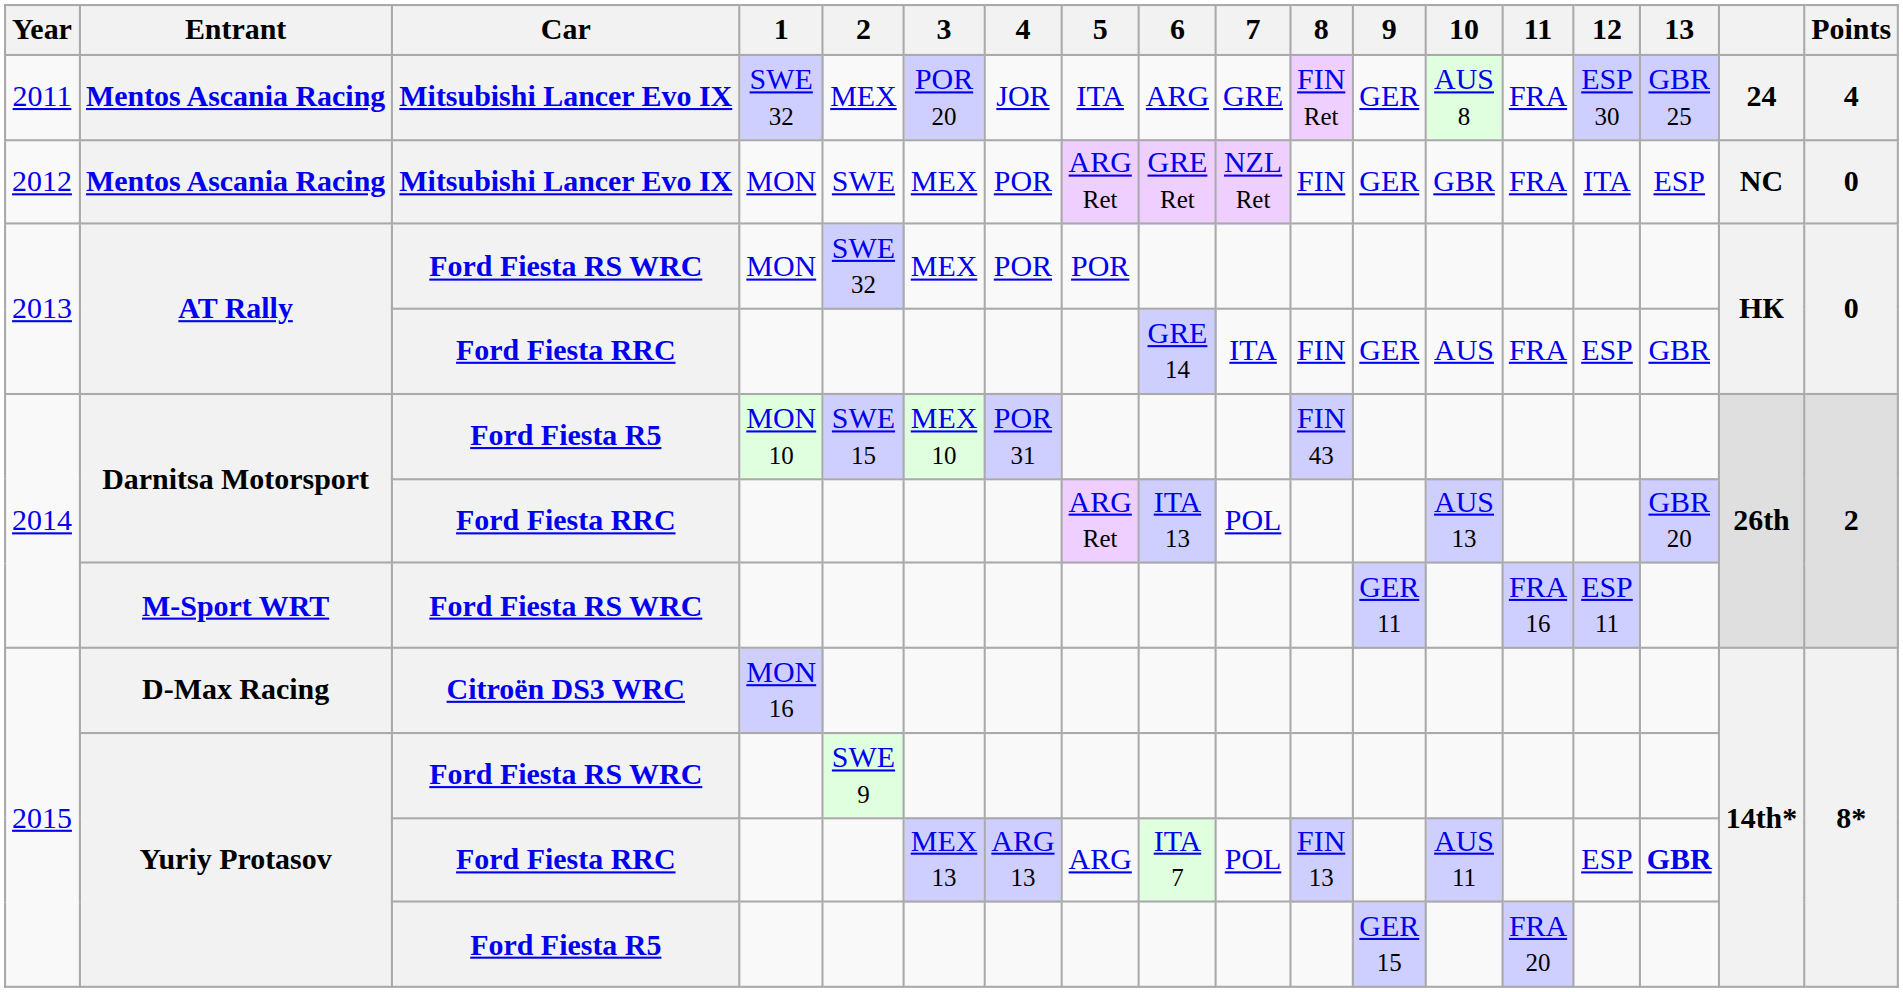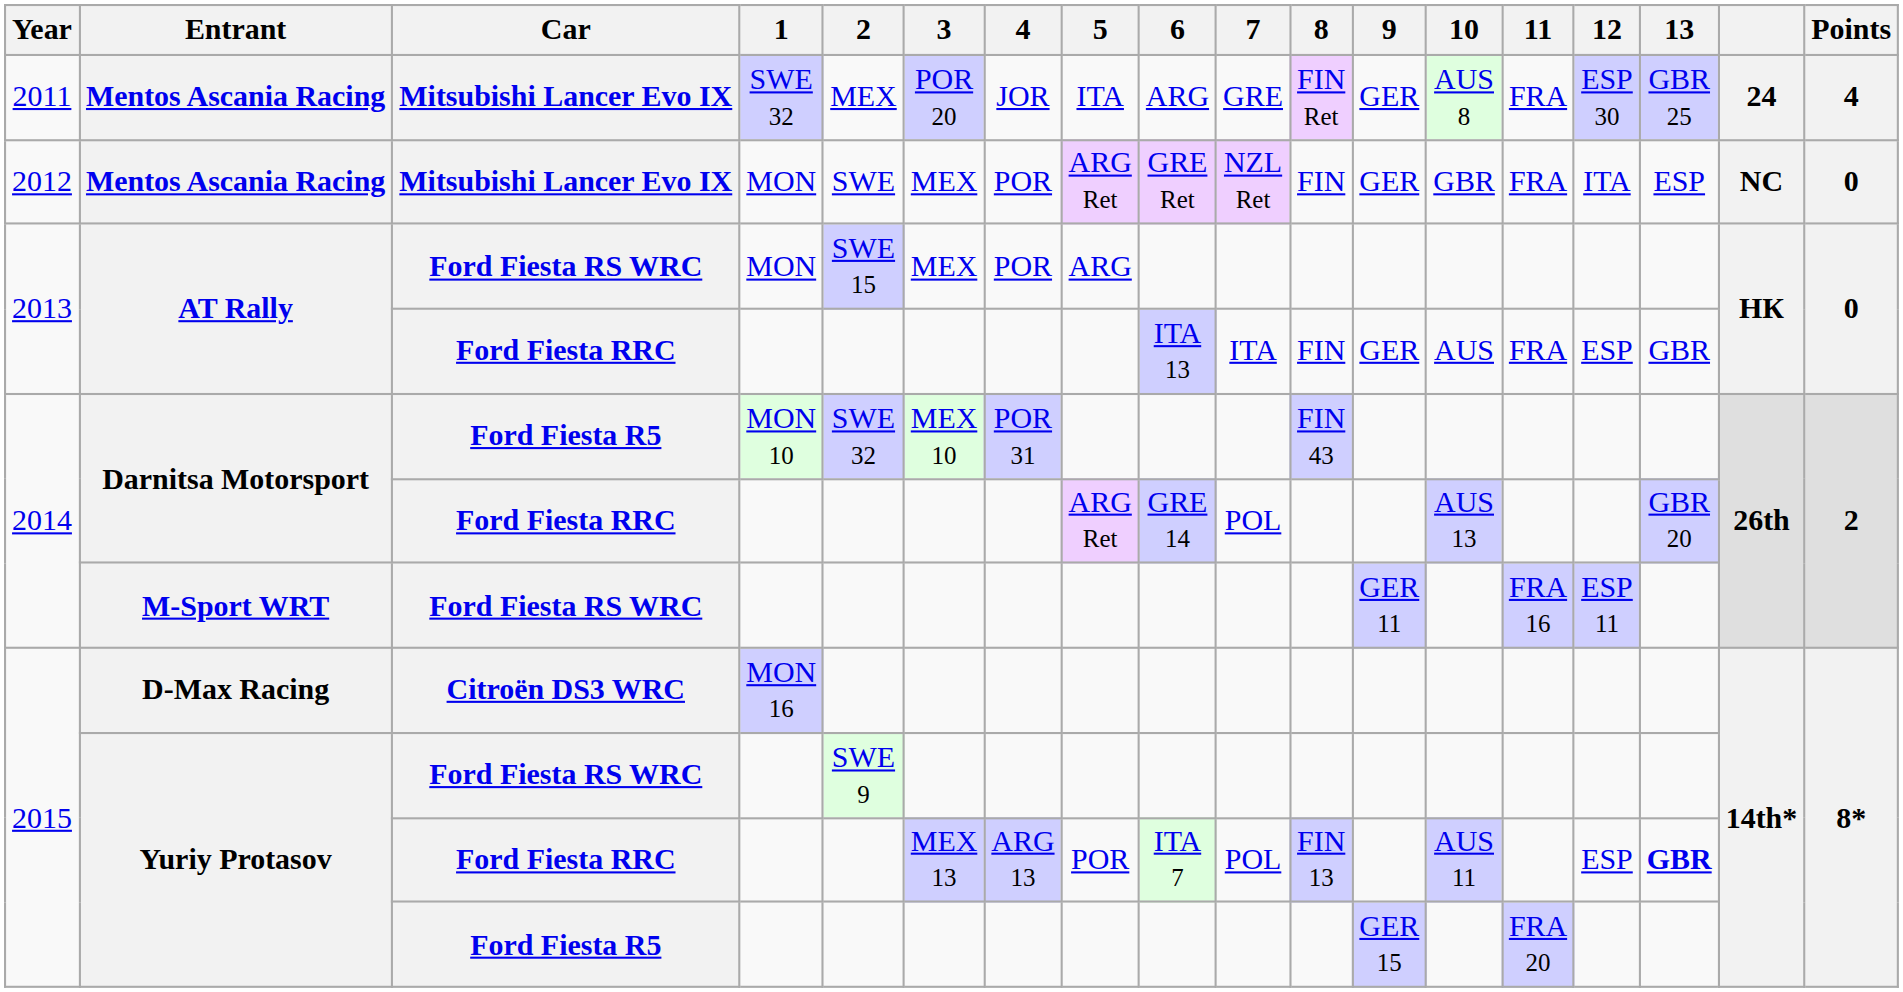AT Rally / Ford Fiesta RS WRC | 2: SWE 32 -> SWE 15
AT Rally / Ford Fiesta RS WRC | 5: POR -> ARG
AT Rally / Ford Fiesta RRC | 6: GRE 14 -> ITA 13
Darnitsa Motorsport / Ford Fiesta R5 | 2: SWE 15 -> SWE 32
Darnitsa Motorsport / Ford Fiesta RRC | 6: ITA 13 -> GRE 14
Yuriy Protasov / Ford Fiesta RRC | 5: ARG -> POR
